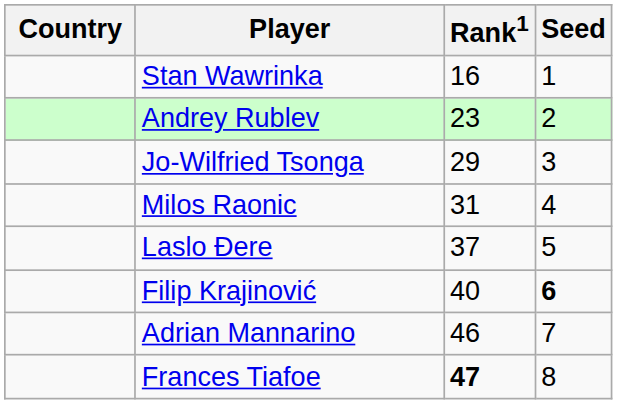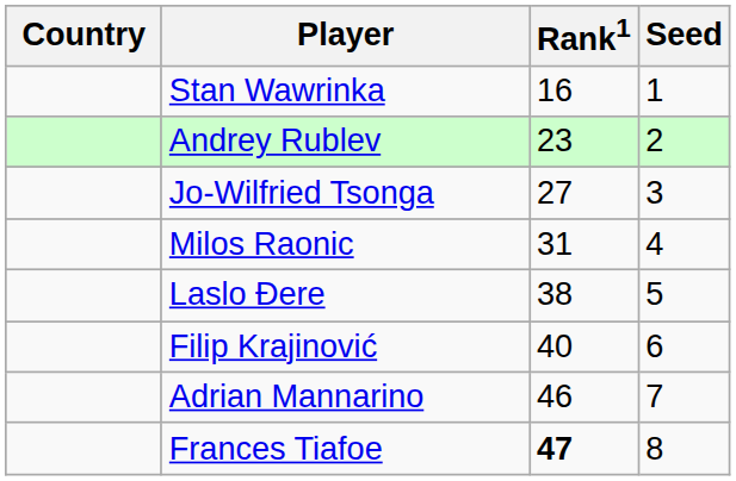Jo-Wilfried Tsonga | Rank1: 29 -> 27
Laslo Đere | Rank1: 37 -> 38
Filip Krajinović | Seed: bold -> normal
